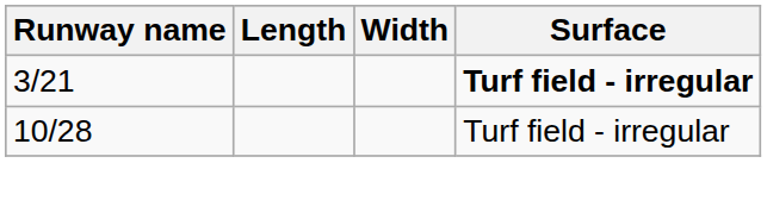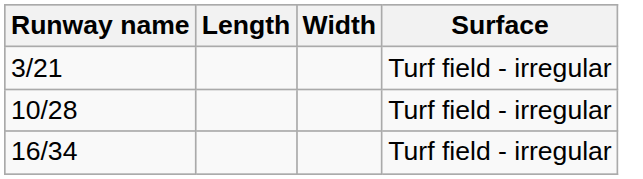3/21 | Surface: bold -> normal
+ row: 16/34 | Turf field - irregular
